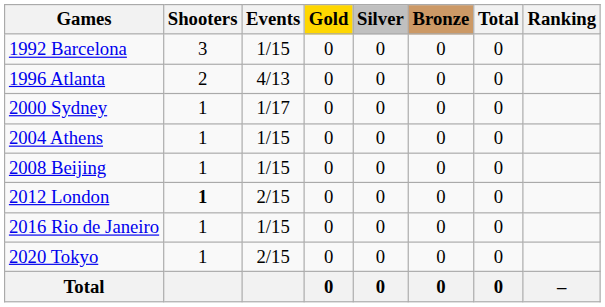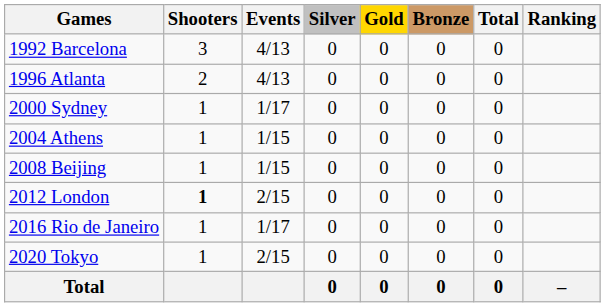columns swapped: Gold <-> Silver
1992 Barcelona | Events: 1/15 -> 4/13
2016 Rio de Janeiro | Events: 1/15 -> 1/17
